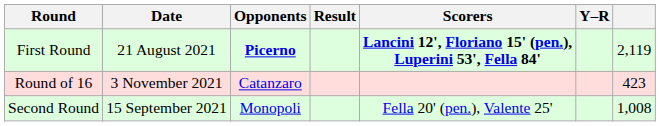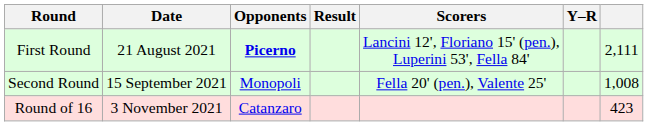First Round | Scorers: bold -> normal
First Round | column 7: 2,119 -> 2,111
rows swapped: Second Round <-> Round of 16
